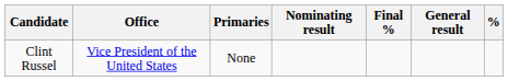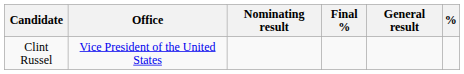- column: Primaries | None
